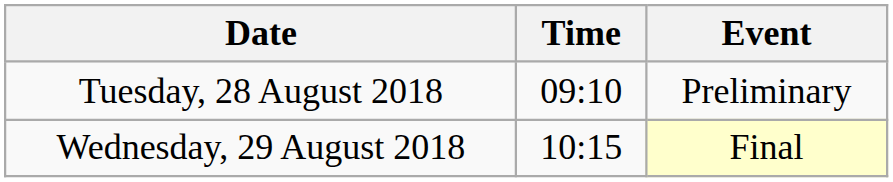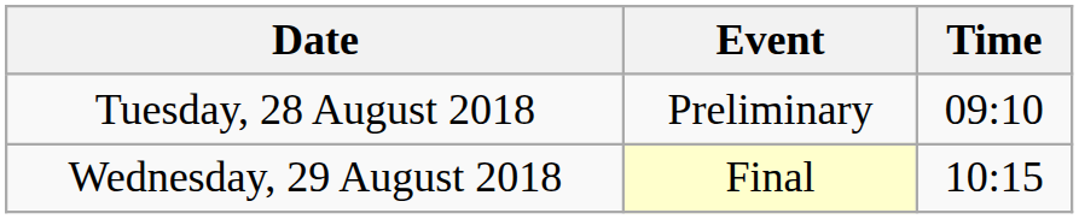columns swapped: Time <-> Event
